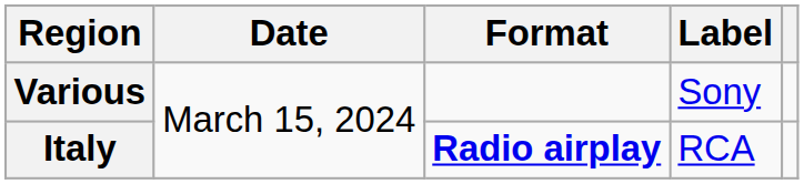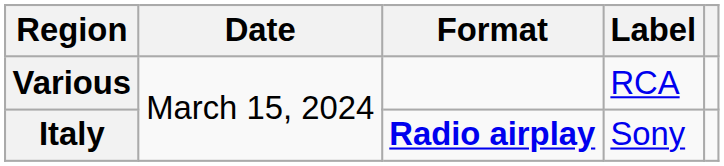Various | Label: Sony -> RCA
Italy | Label: RCA -> Sony
